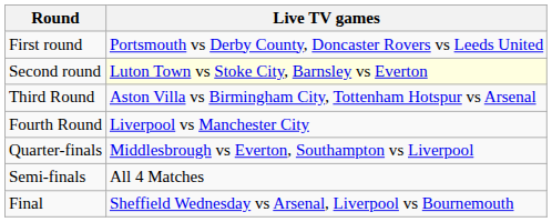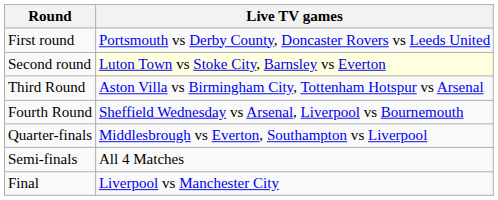Fourth Round | Live TV games: Liverpool vs Manchester City -> Sheffield Wednesday vs Arsenal, Liverpool vs Bournemouth
Final | Live TV games: Sheffield Wednesday vs Arsenal, Liverpool vs Bournemouth -> Liverpool vs Manchester City
